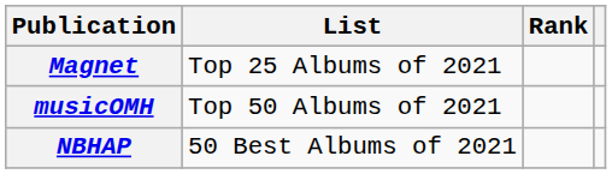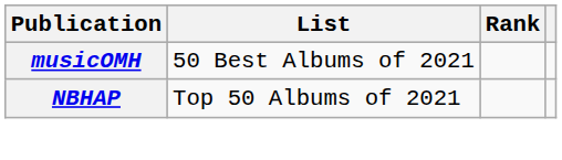- row: Magnet | Top 25 Albums of 2021
musicOMH | List: Top 50 Albums of 2021 -> 50 Best Albums of 2021
NBHAP | List: 50 Best Albums of 2021 -> Top 50 Albums of 2021
